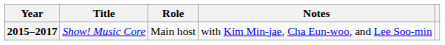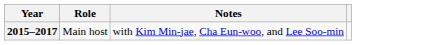- column: Title | Show! Music Core
